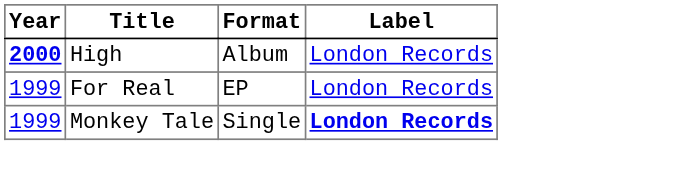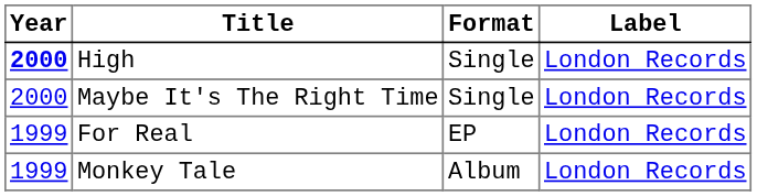High | Format: Album -> Single
+ row: 2000 | Maybe It's The Right Time | Single | London Records
Monkey Tale | Format: Single -> Album
Monkey Tale | Label: bold -> normal
